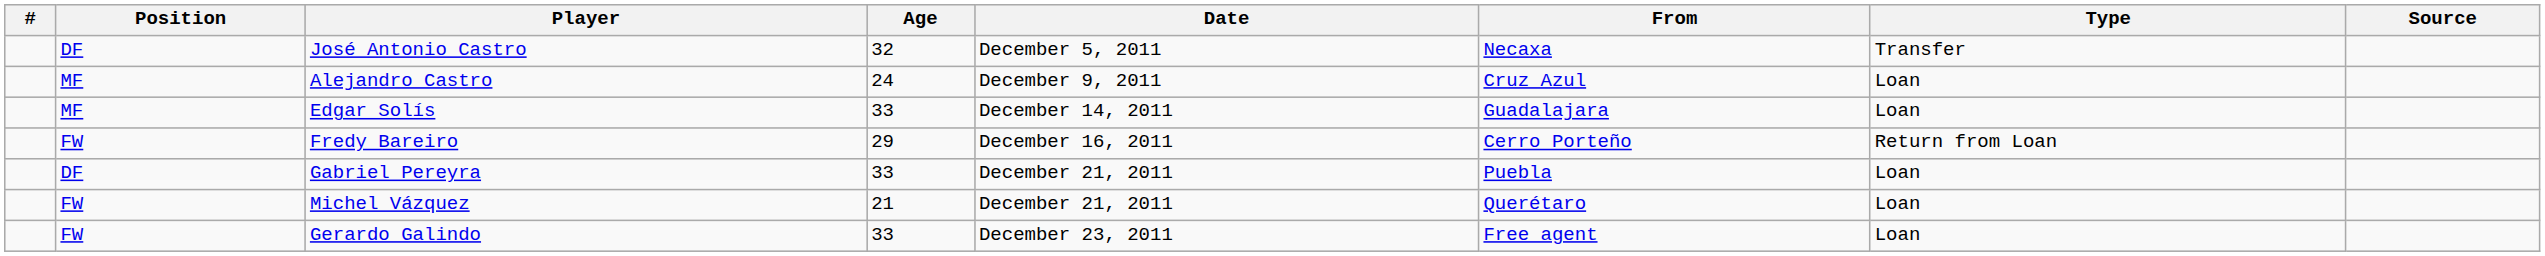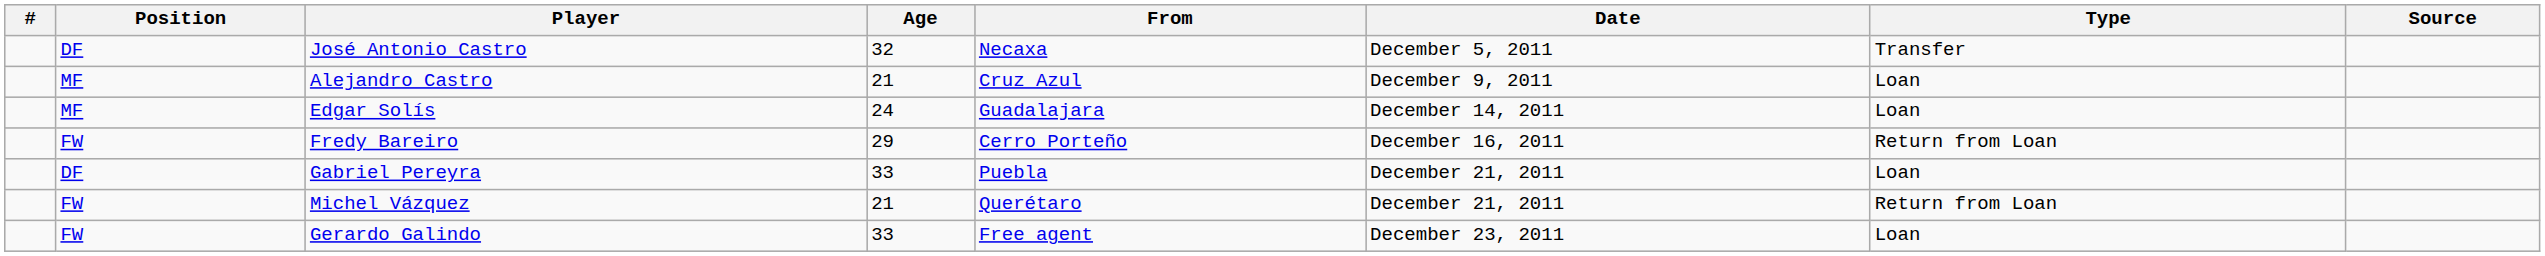columns swapped: From <-> Date
Alejandro Castro | Age: 24 -> 21
Edgar Solís | Age: 33 -> 24
Michel Vázquez | Type: Loan -> Return from Loan
